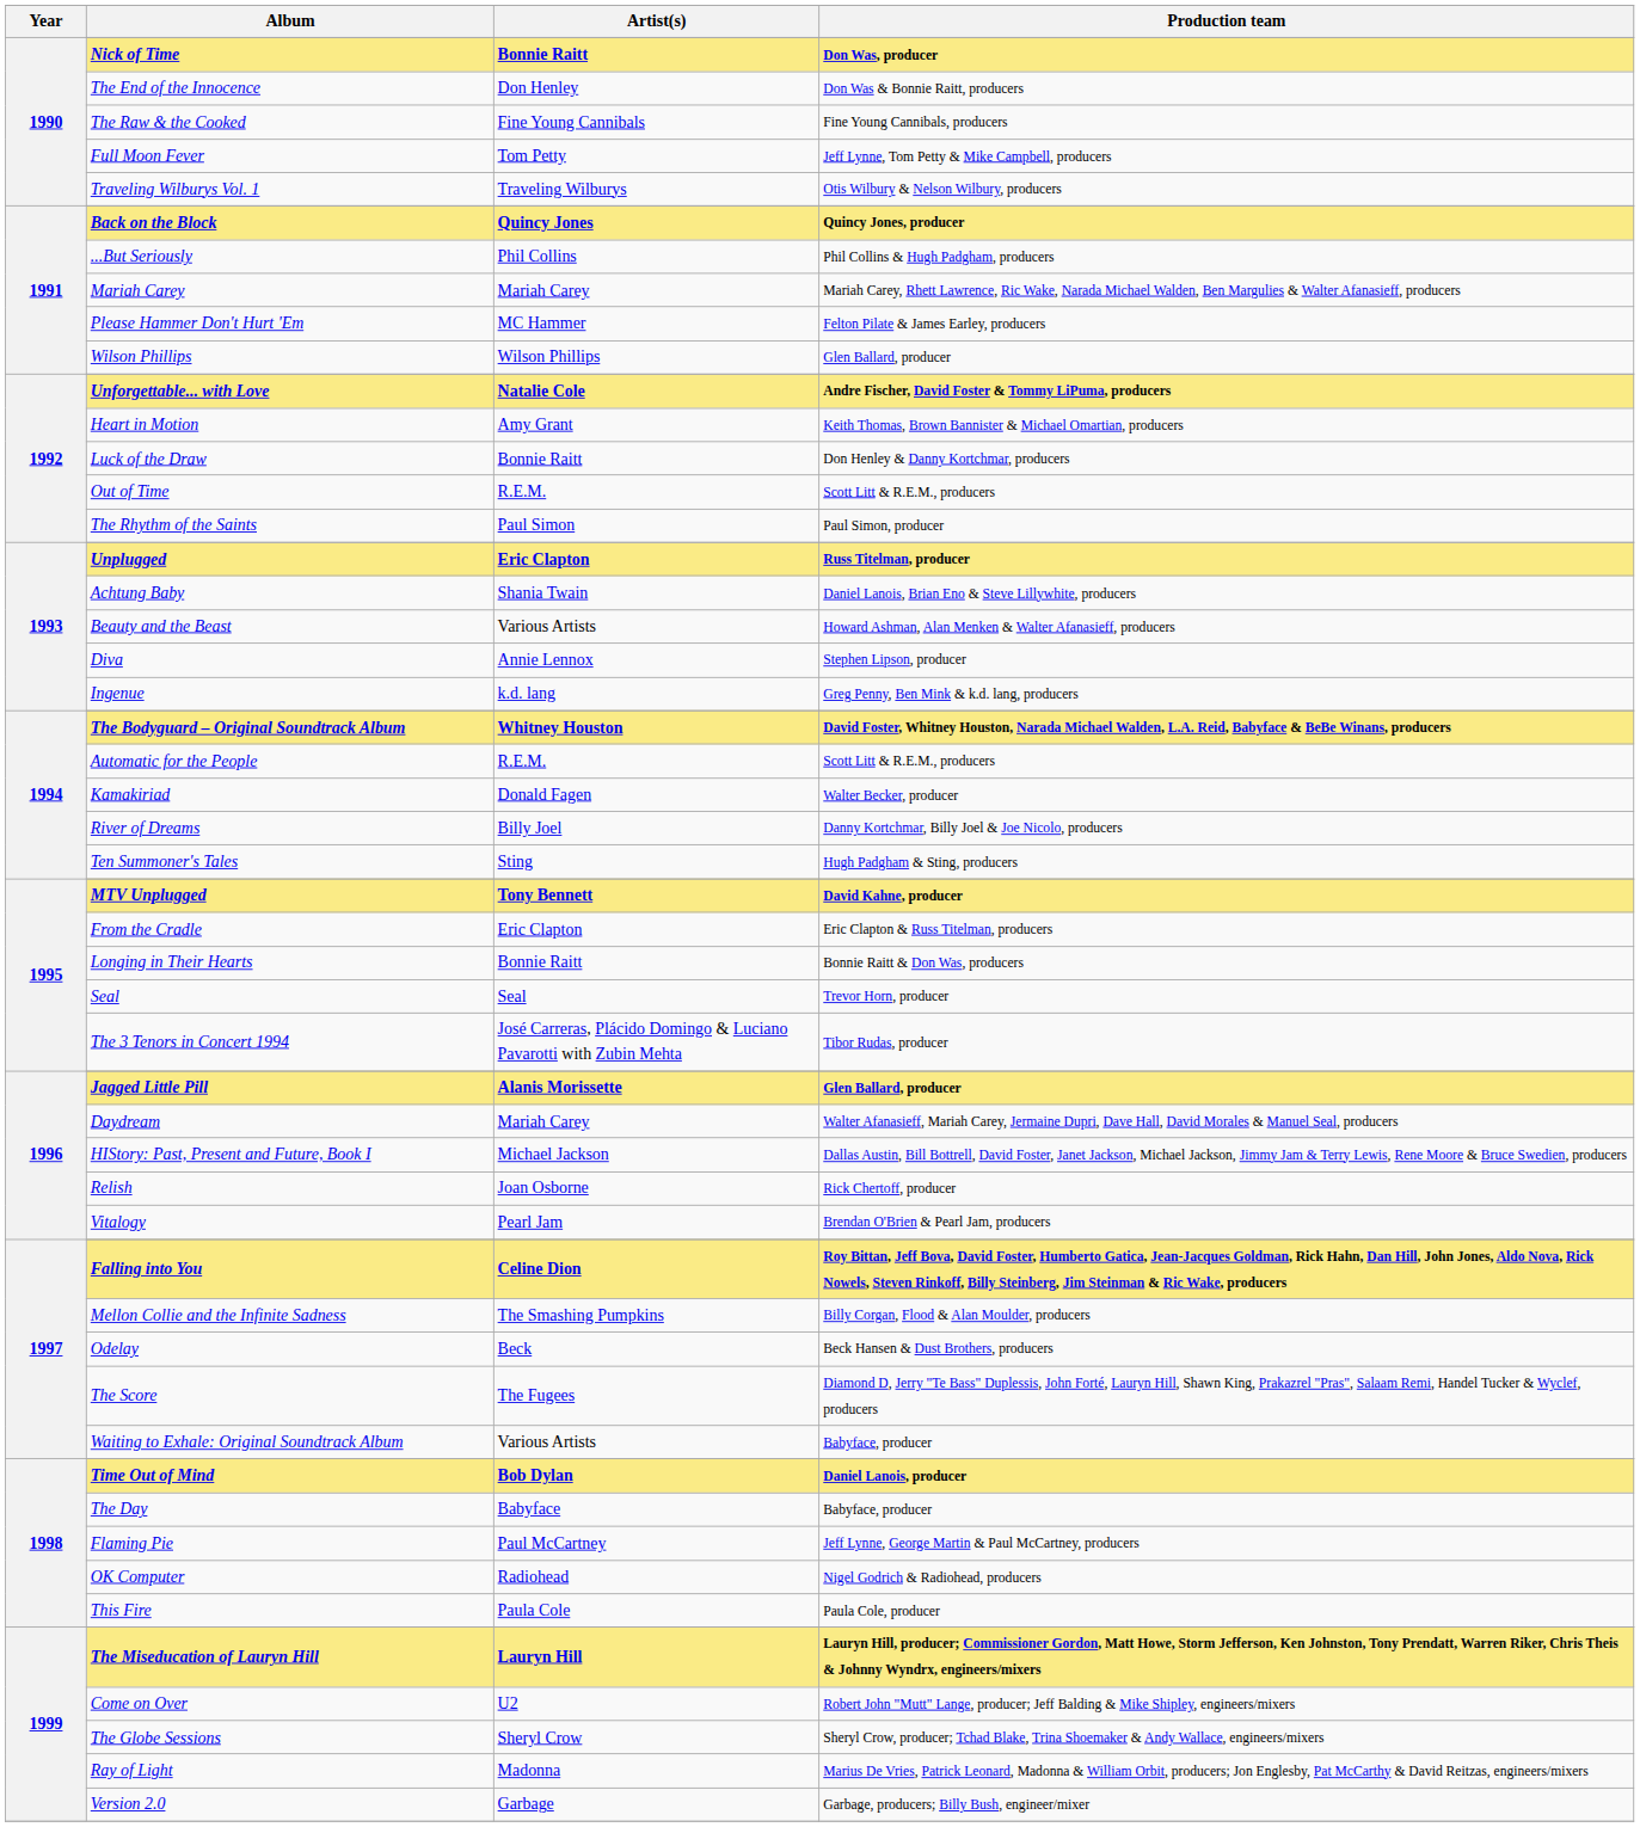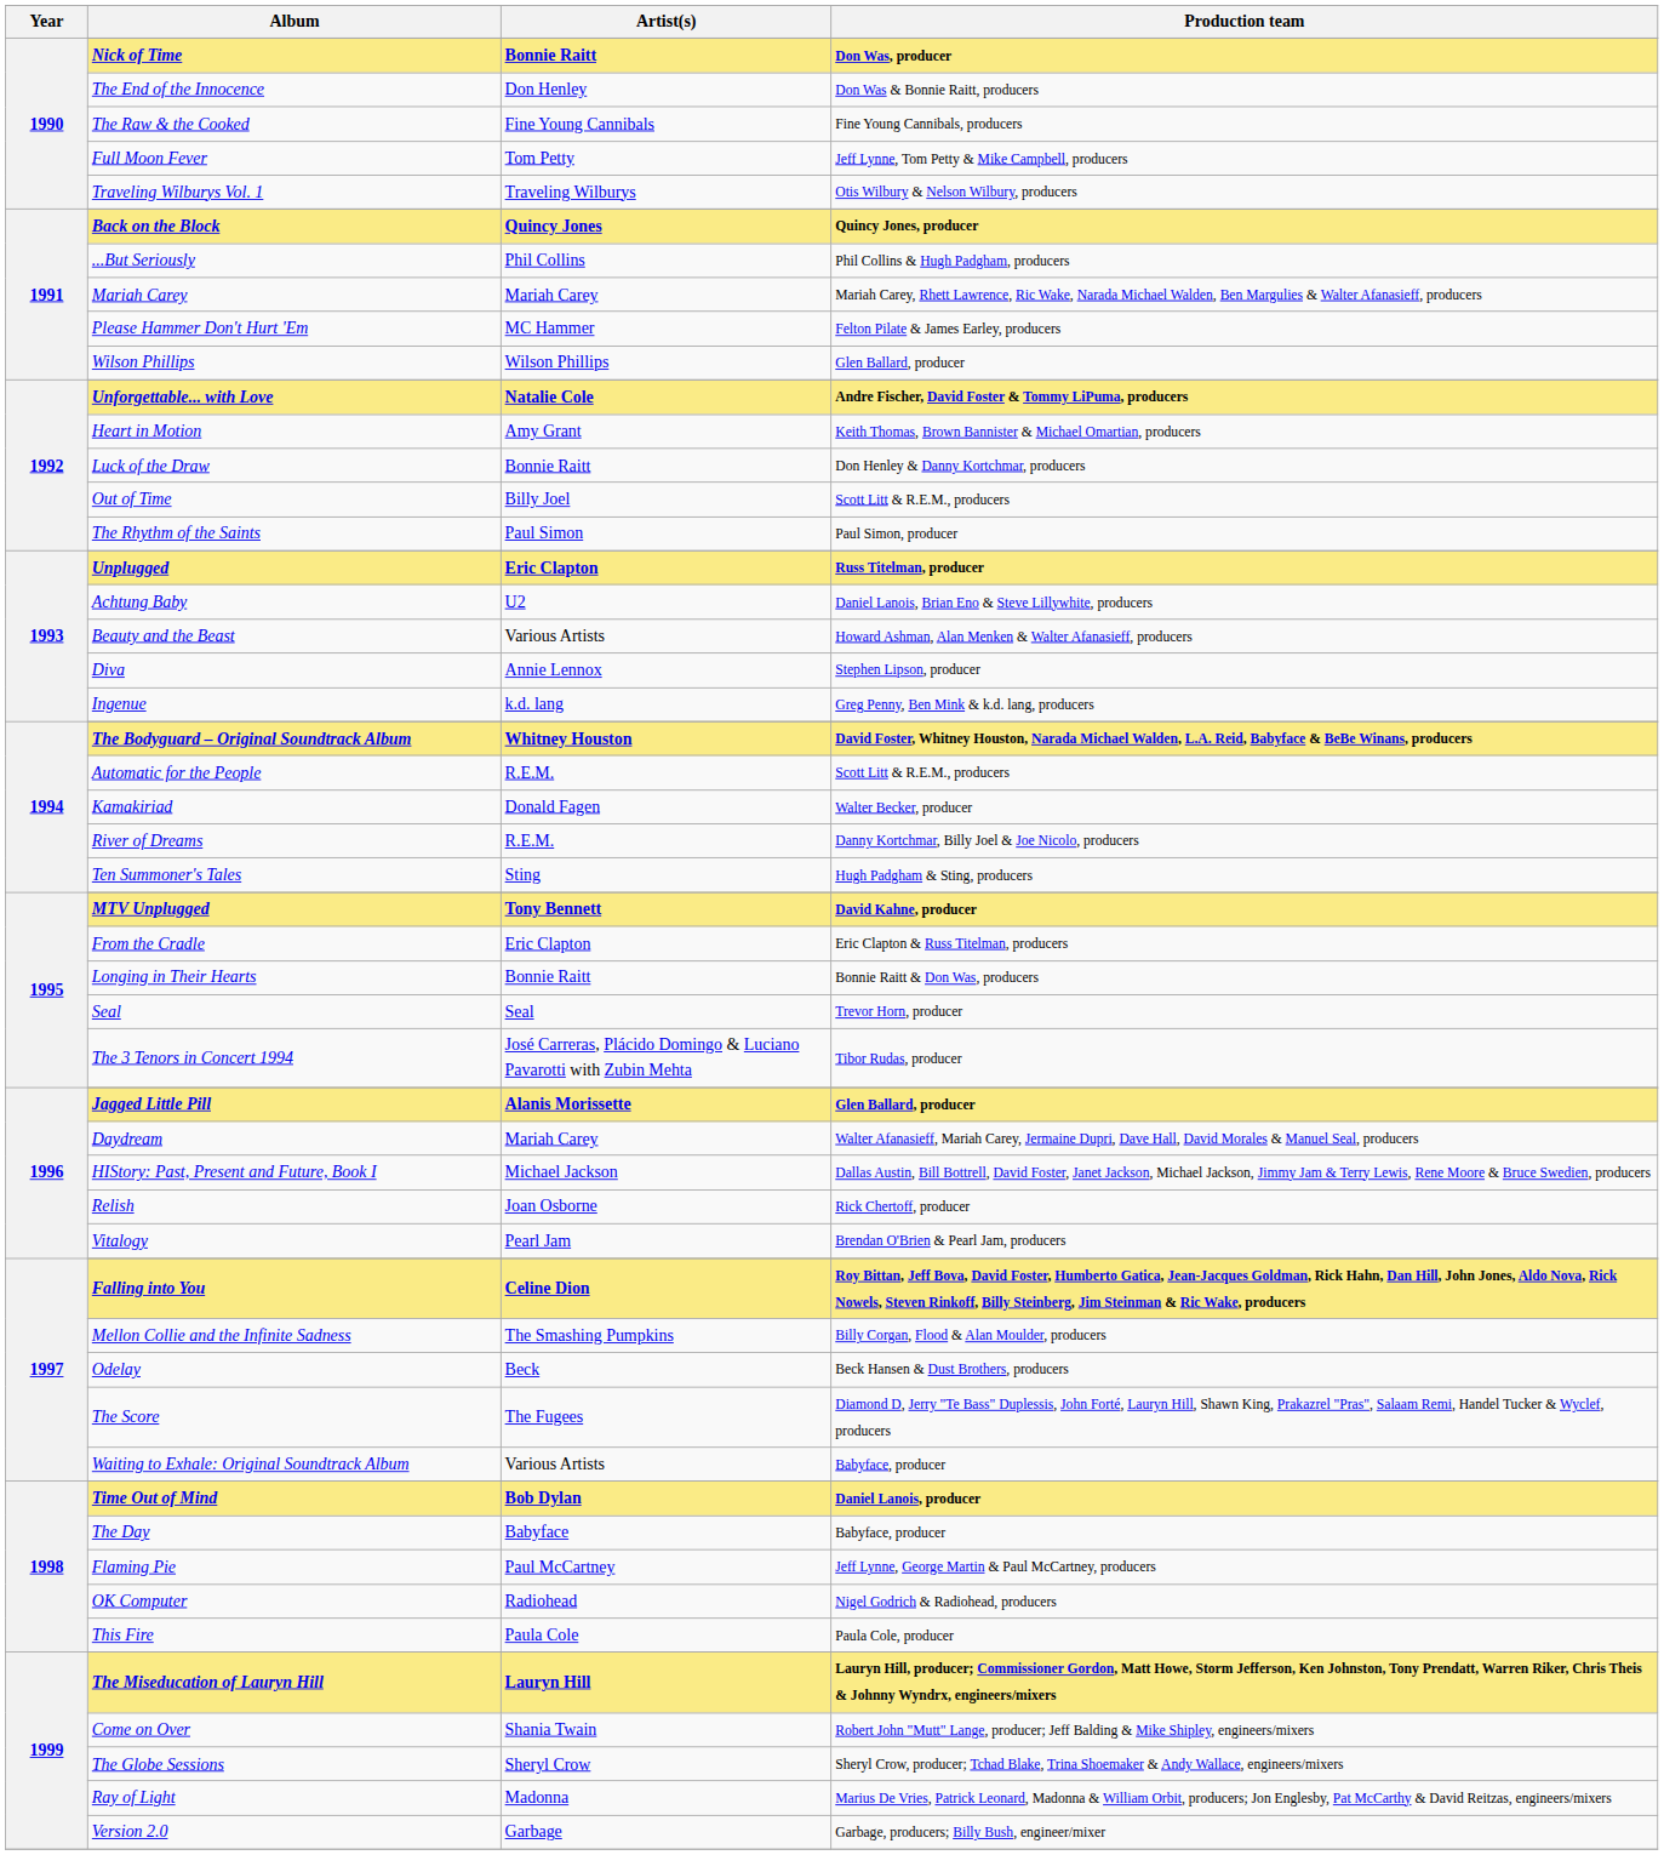Out of Time | Artist(s): R.E.M. -> Billy Joel
Achtung Baby | Artist(s): Shania Twain -> U2
River of Dreams | Artist(s): Billy Joel -> R.E.M.
Come on Over | Artist(s): U2 -> Shania Twain
